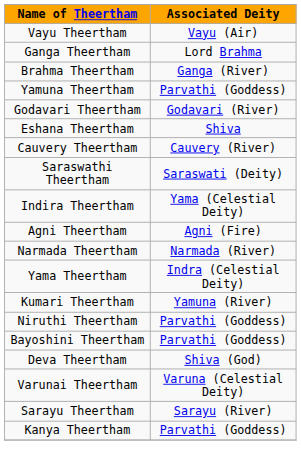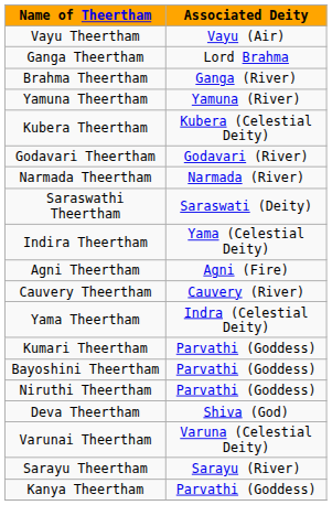Yamuna Theertham | Associated Deity: Parvathi (Goddess) -> Yamuna (River)
+ row: Kubera Theertham | Kubera (Celestial Deity)
- row: Eshana Theertham | Shiva
rows swapped: Narmada Theertham <-> Cauvery Theertham
Kumari Theertham | Associated Deity: Yamuna (River) -> Parvathi (Goddess)
rows swapped: Niruthi Theertham <-> Bayoshini Theertham
